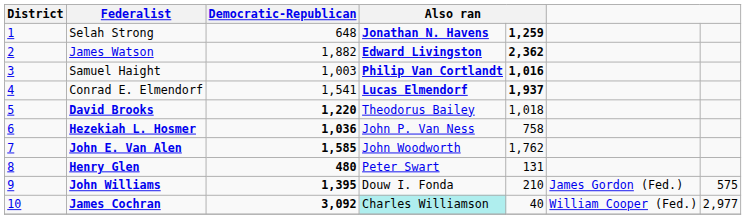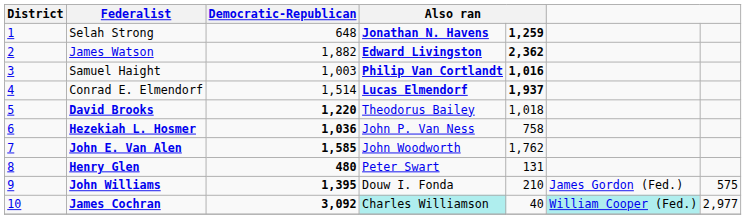Conrad E. Elmendorf | Democratic-Republican: 1,541 -> 1,514
James Cochran | column 6: no background -> paleturquoise background
